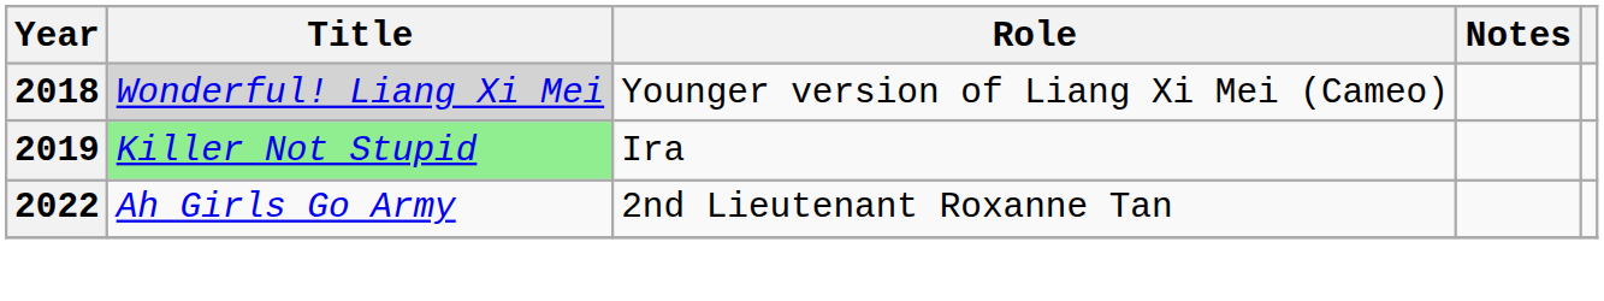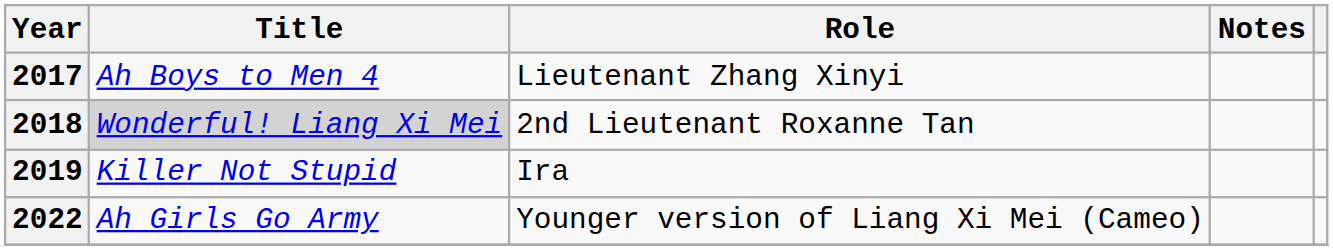+ row: 2017 | Ah Boys to Men 4 | Lieutenant Zhang Xinyi
2018 | Role: Younger version of Liang Xi Mei (Cameo) -> 2nd Lieutenant Roxanne Tan
2019 | Title: lightgreen background -> no background
2022 | Role: 2nd Lieutenant Roxanne Tan -> Younger version of Liang Xi Mei (Cameo)
